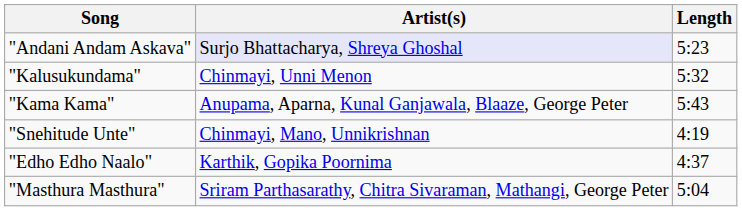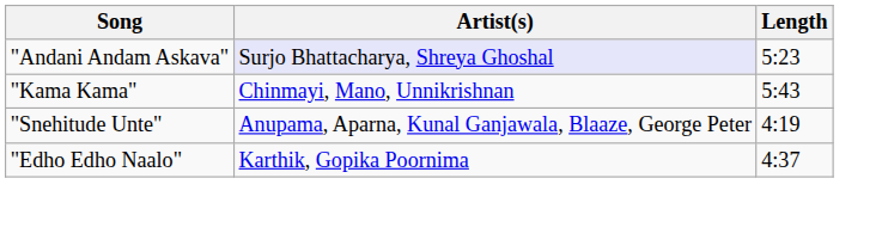- row: "Kalusukundama" | Chinmayi, Unni Menon | 5:32
"Kama Kama" | Artist(s): Anupama, Aparna, Kunal Ganjawala, Blaaze, George Peter -> Chinmayi, Mano, Unnikrishnan
"Snehitude Unte" | Artist(s): Chinmayi, Mano, Unnikrishnan -> Anupama, Aparna, Kunal Ganjawala, Blaaze, George Peter
- row: "Masthura Masthura" | Sriram Parthasarathy, Chitra Sivaraman, Mathangi, George Peter | 5:04
